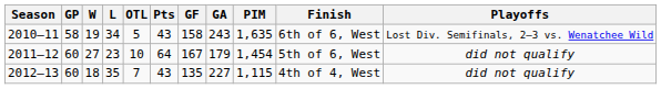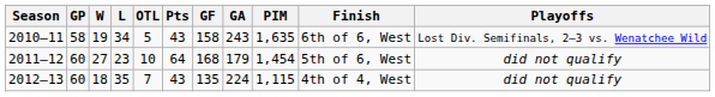2011–12 | GF: 167 -> 168
2012–13 | GA: 227 -> 224
